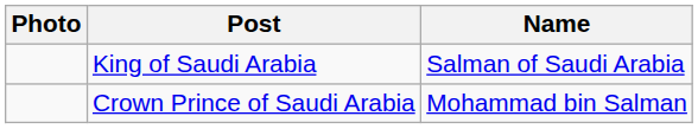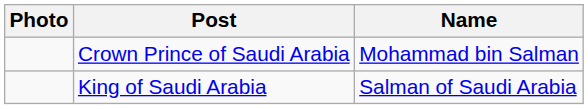rows swapped: King of Saudi Arabia <-> Crown Prince of Saudi Arabia
